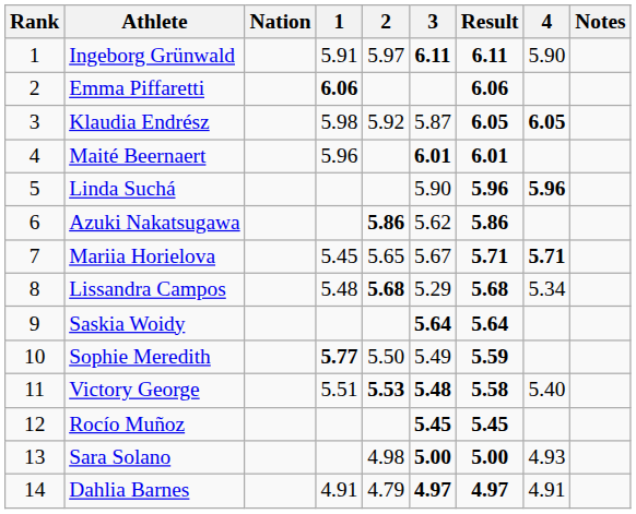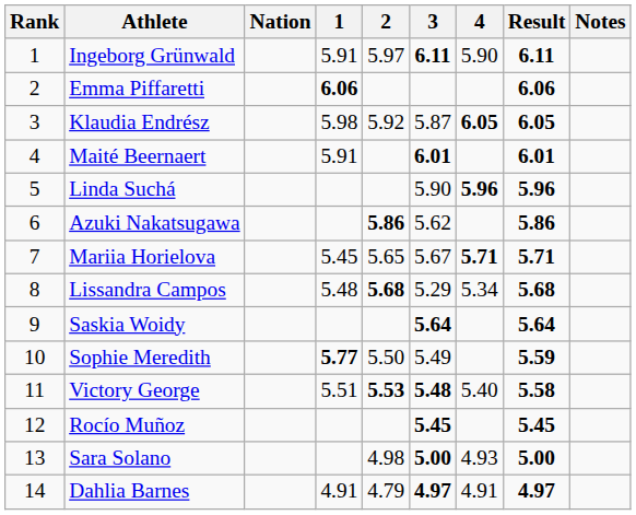columns swapped: 4 <-> Result
Maité Beernaert | 1: 5.96 -> 5.91
